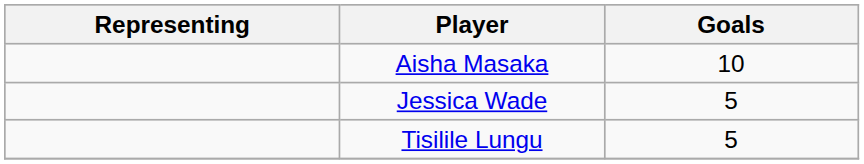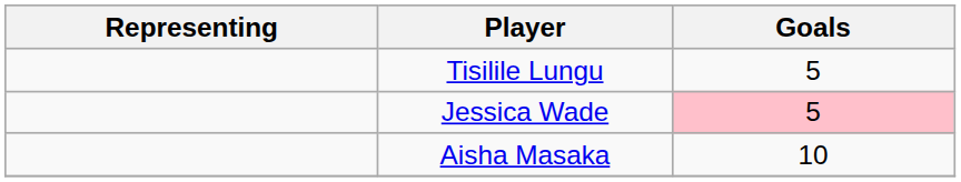rows swapped: Aisha Masaka <-> Tisilile Lungu
Jessica Wade | Goals: no background -> pink background
